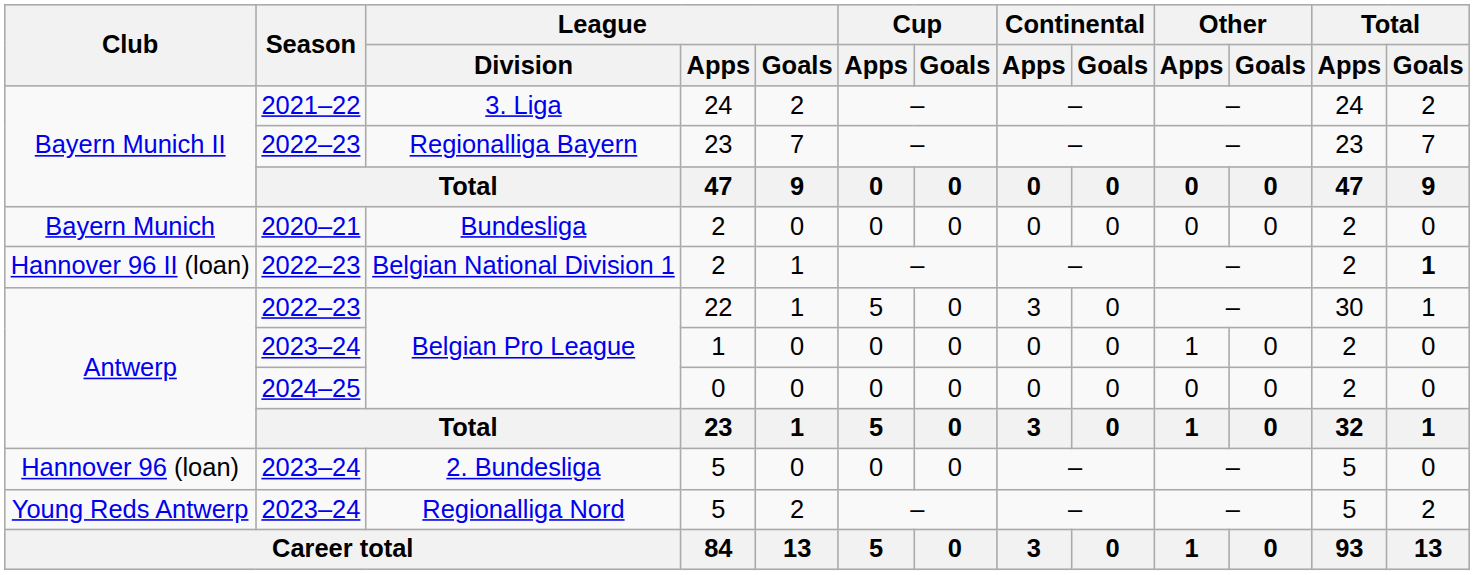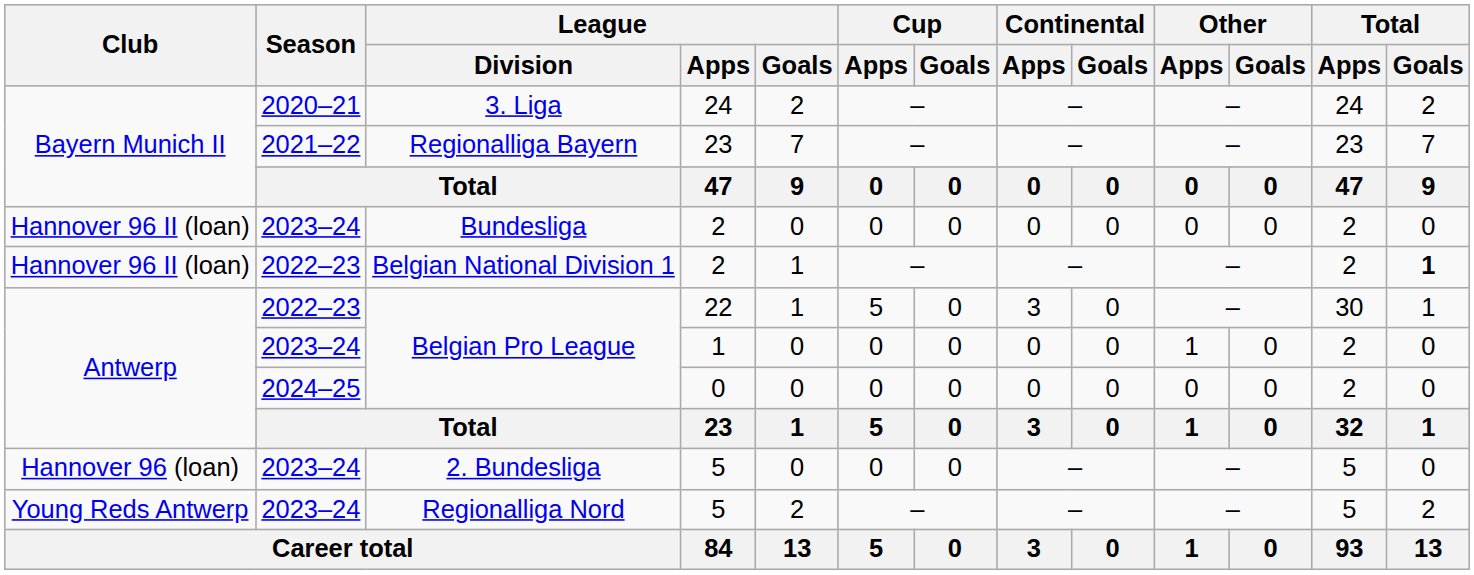3. Liga | Season: 2021–22 -> 2020–21
Regionalliga Bayern | Season: 2022–23 -> 2021–22
Bundesliga | Club: Bayern Munich -> Hannover 96 II (loan)
Bundesliga | Season: 2020–21 -> 2023–24
